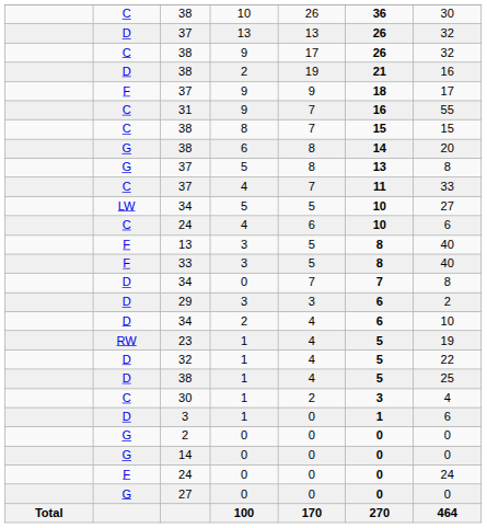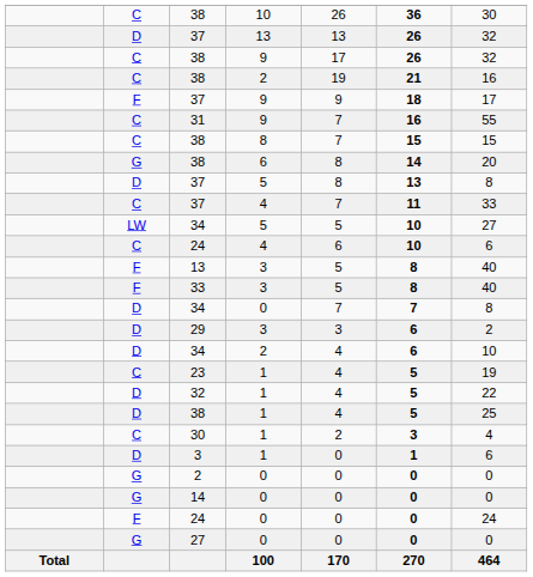38 / 2 | column 2: D -> C
37 / 5 | column 2: G -> D
23 | column 2: RW -> C
